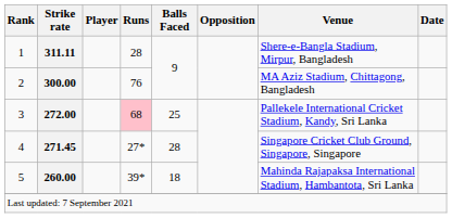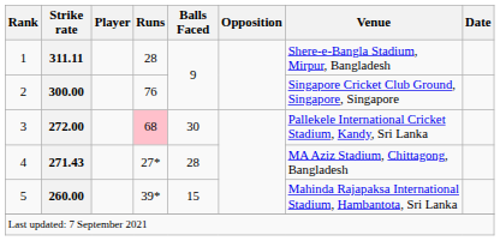2 | Venue: MA Aziz Stadium, Chittagong, Bangladesh -> Singapore Cricket Club Ground, Singapore, Singapore
3 | Balls Faced: 25 -> 30
4 | Strike rate: 271.45 -> 271.43
4 | Venue: Singapore Cricket Club Ground, Singapore, Singapore -> MA Aziz Stadium, Chittagong, Bangladesh
5 | Balls Faced: 18 -> 15
